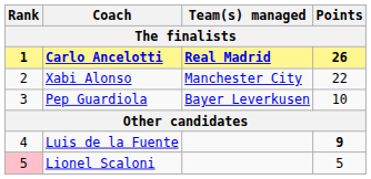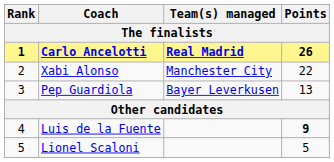Pep Guardiola | Points: 10 -> 13
Lionel Scaloni | Rank: pink background -> no background
